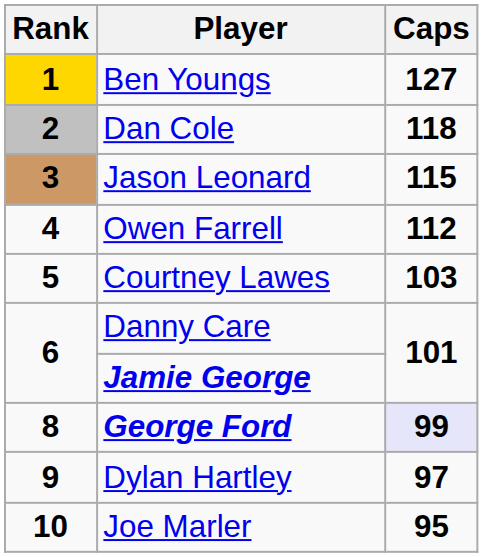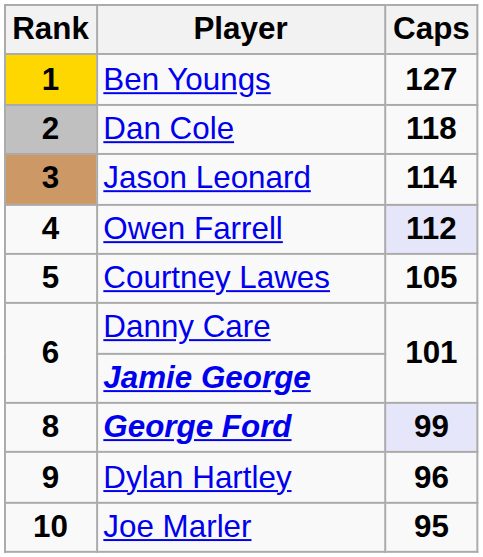Jason Leonard | Caps: 115 -> 114
Owen Farrell | Caps: no background -> lavender background
Courtney Lawes | Caps: 103 -> 105
Dylan Hartley | Caps: 97 -> 96
